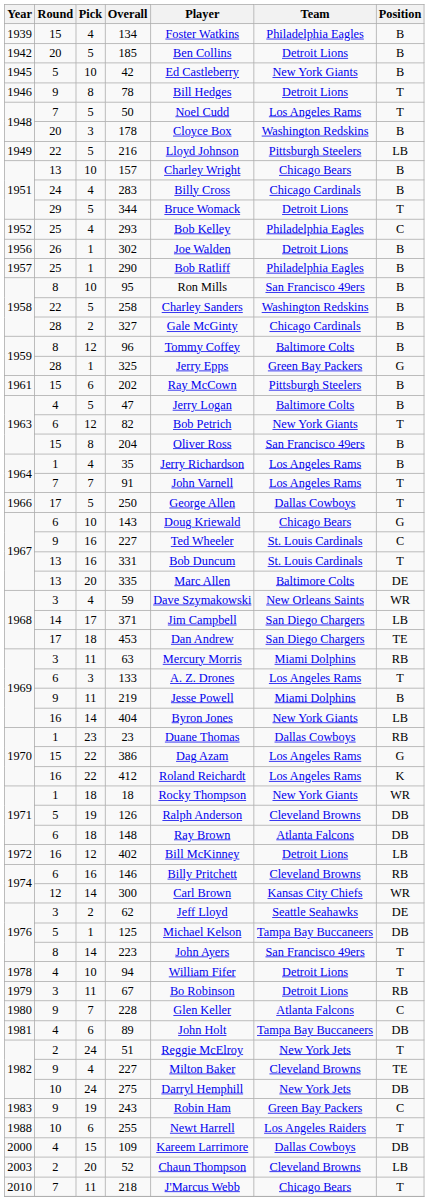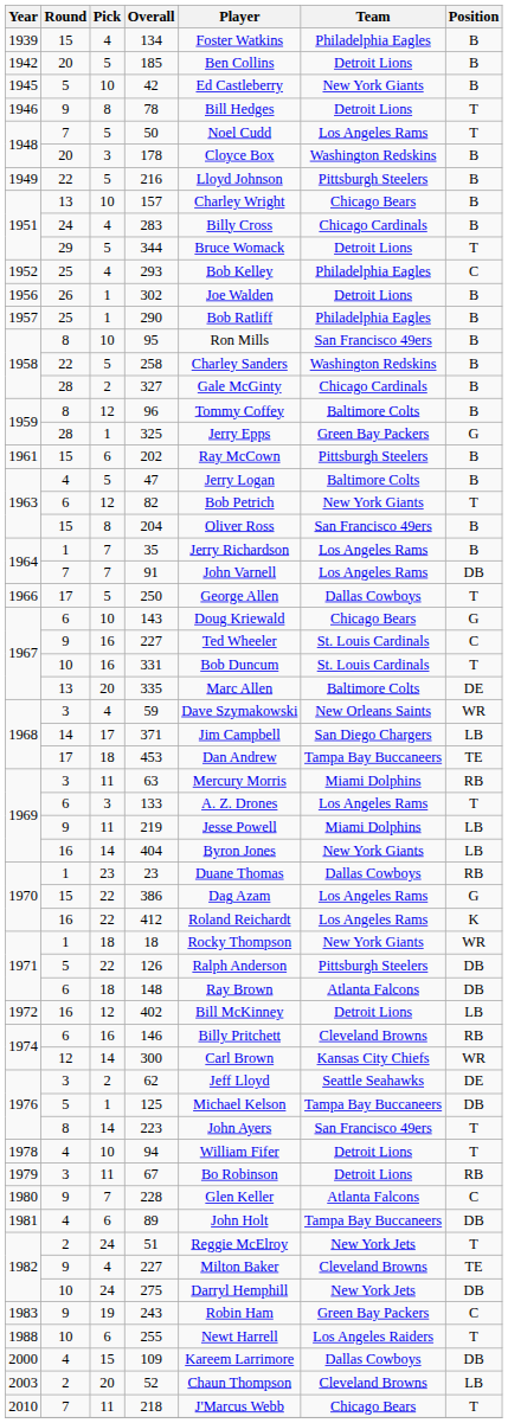216 | Position: LB -> B
35 | Pick: 4 -> 7
91 | Position: T -> DB
331 | Round: 13 -> 10
453 | Team: San Diego Chargers -> Tampa Bay Buccaneers
219 | Position: B -> LB
126 | Pick: 19 -> 22
126 | Team: Cleveland Browns -> Pittsburgh Steelers
